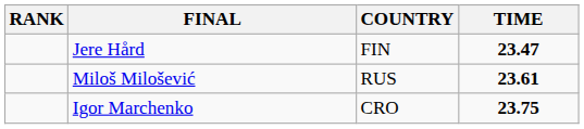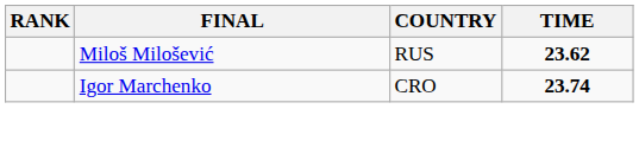- row: Jere Hård | FIN | 23.47
Miloš Milošević | TIME: 23.61 -> 23.62
Igor Marchenko | TIME: 23.75 -> 23.74
